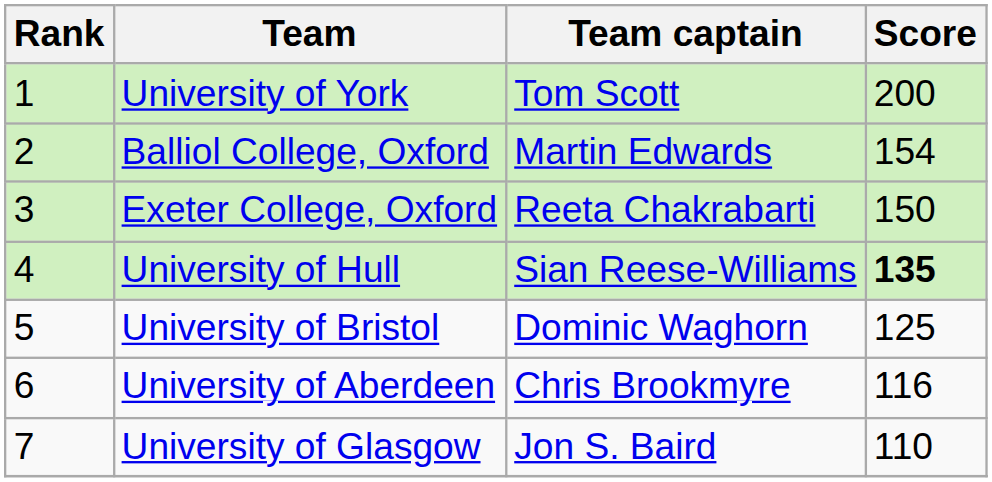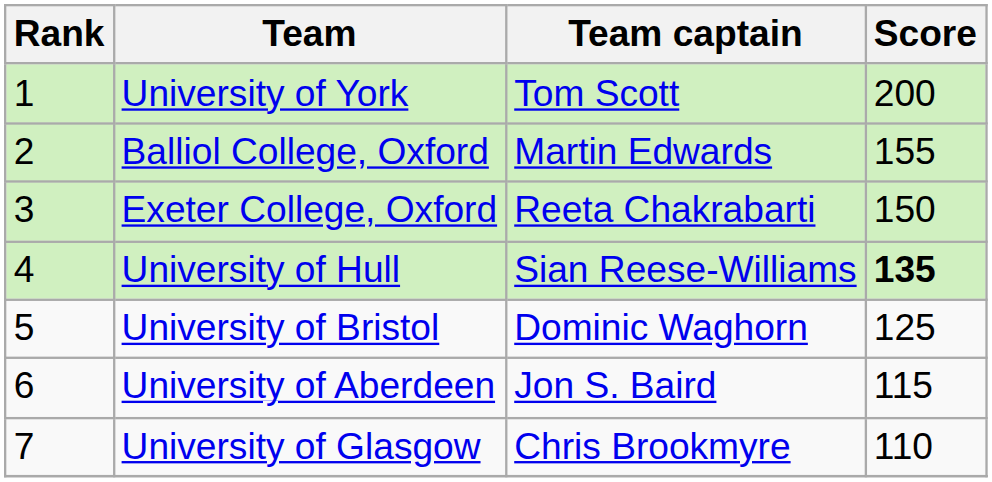Balliol College, Oxford | Score: 154 -> 155
University of Aberdeen | Team captain: Chris Brookmyre -> Jon S. Baird
University of Aberdeen | Score: 116 -> 115
University of Glasgow | Team captain: Jon S. Baird -> Chris Brookmyre
